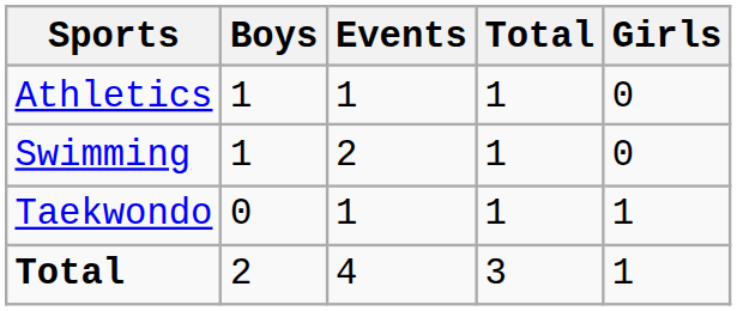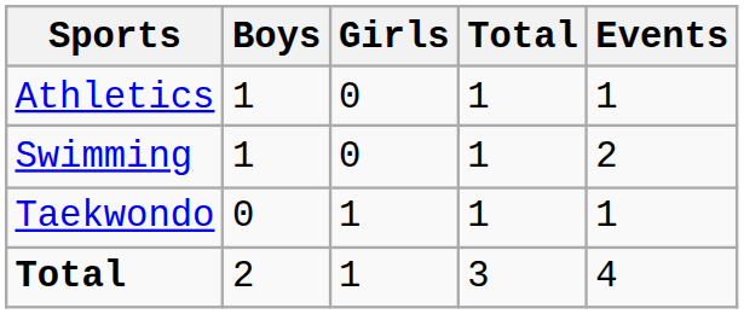columns swapped: Girls <-> Events
